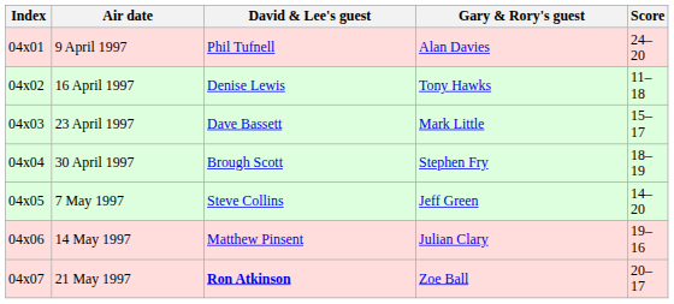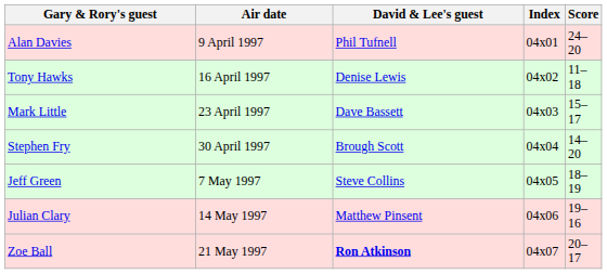columns swapped: Index <-> Gary & Rory's guest
30 April 1997 | Score: 18–19 -> 14–20
7 May 1997 | Score: 14–20 -> 18–19
